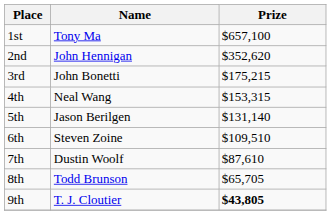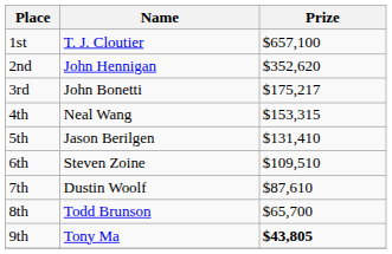1st | Name: Tony Ma -> T. J. Cloutier
3rd | Prize: $175,215 -> $175,217
5th | Prize: $131,140 -> $131,410
8th | Prize: $65,705 -> $65,700
9th | Name: T. J. Cloutier -> Tony Ma
